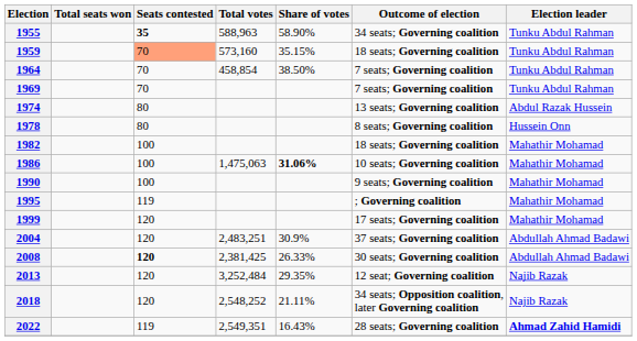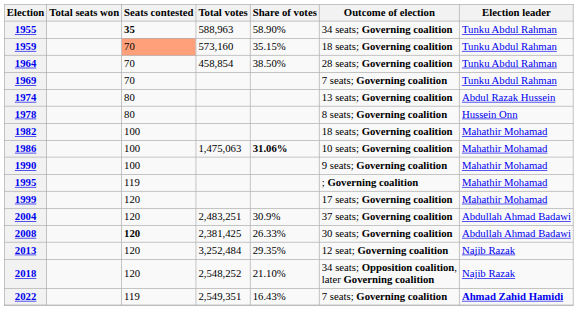1964 | Outcome of election: 7 seats; Governing coalition -> 28 seats; Governing coalition
2018 | Share of votes: 21.11% -> 21.10%
2022 | Outcome of election: 28 seats; Governing coalition -> 7 seats; Governing coalition
